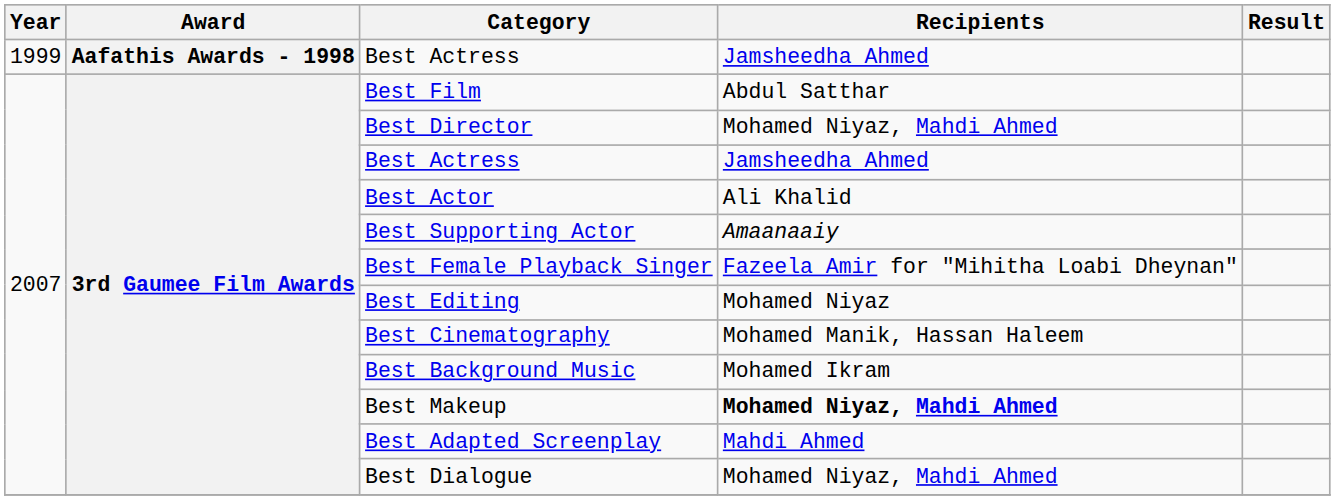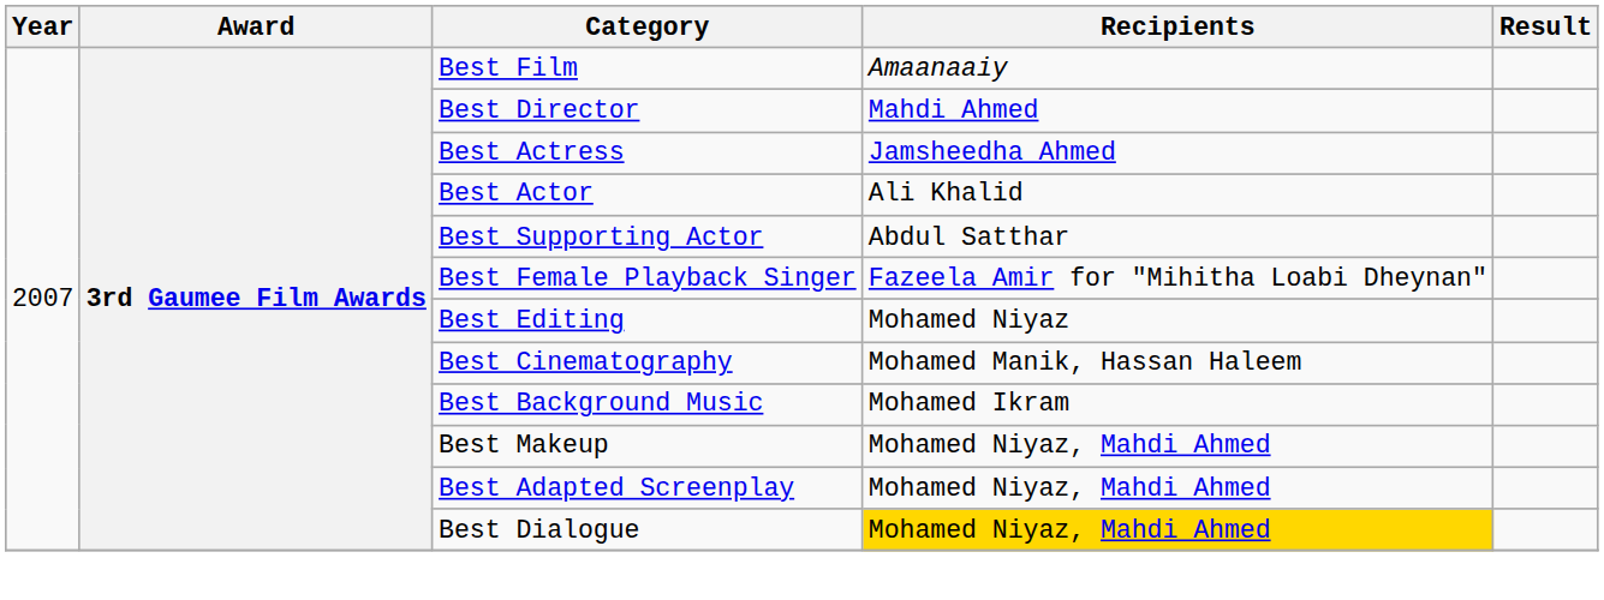- row: 1999 | Aafathis Awards - 1998 | Best Actress | Jamsheedha Ahmed
Best Film | Recipients: Abdul Satthar -> Amaanaaiy
Best Director | Recipients: Mohamed Niyaz, Mahdi Ahmed -> Mahdi Ahmed
Best Supporting Actor | Recipients: Amaanaaiy -> Abdul Satthar
Best Makeup | Recipients: bold -> normal
Best Adapted Screenplay | Recipients: Mahdi Ahmed -> Mohamed Niyaz, Mahdi Ahmed
Best Dialogue | Recipients: no background -> gold background
